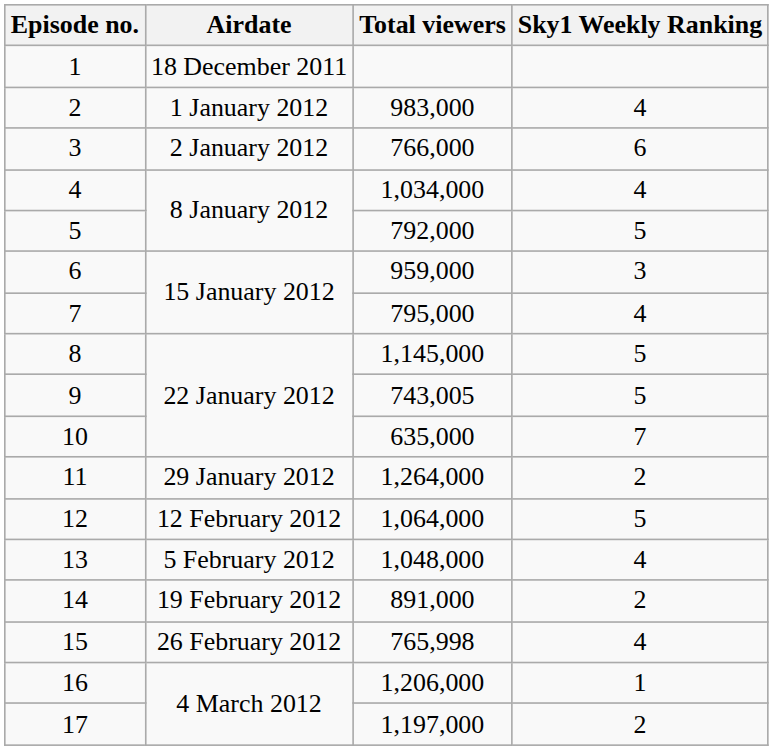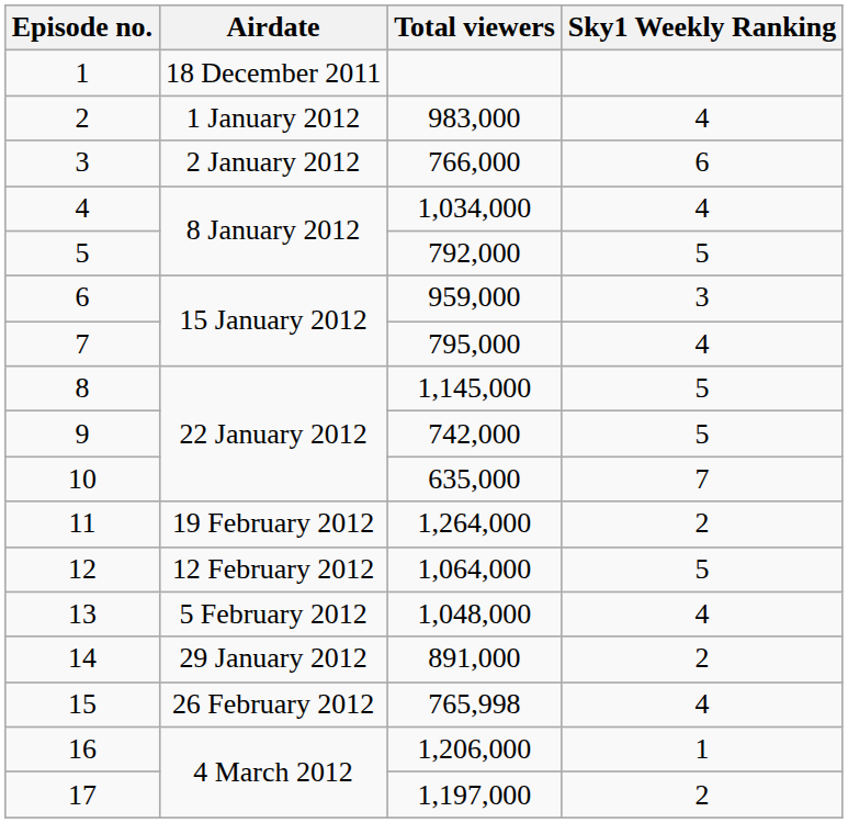9 | Total viewers: 743,005 -> 742,000
11 | Airdate: 29 January 2012 -> 19 February 2012
14 | Airdate: 19 February 2012 -> 29 January 2012
